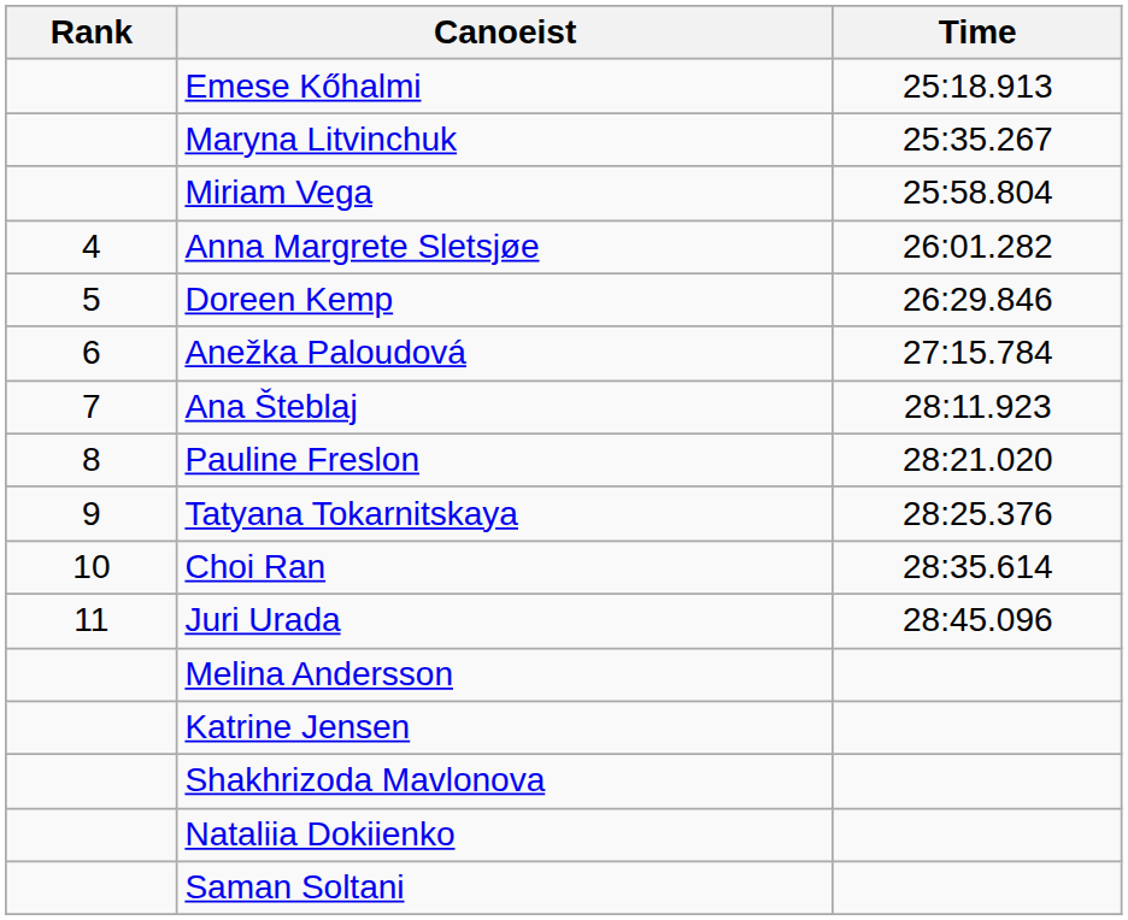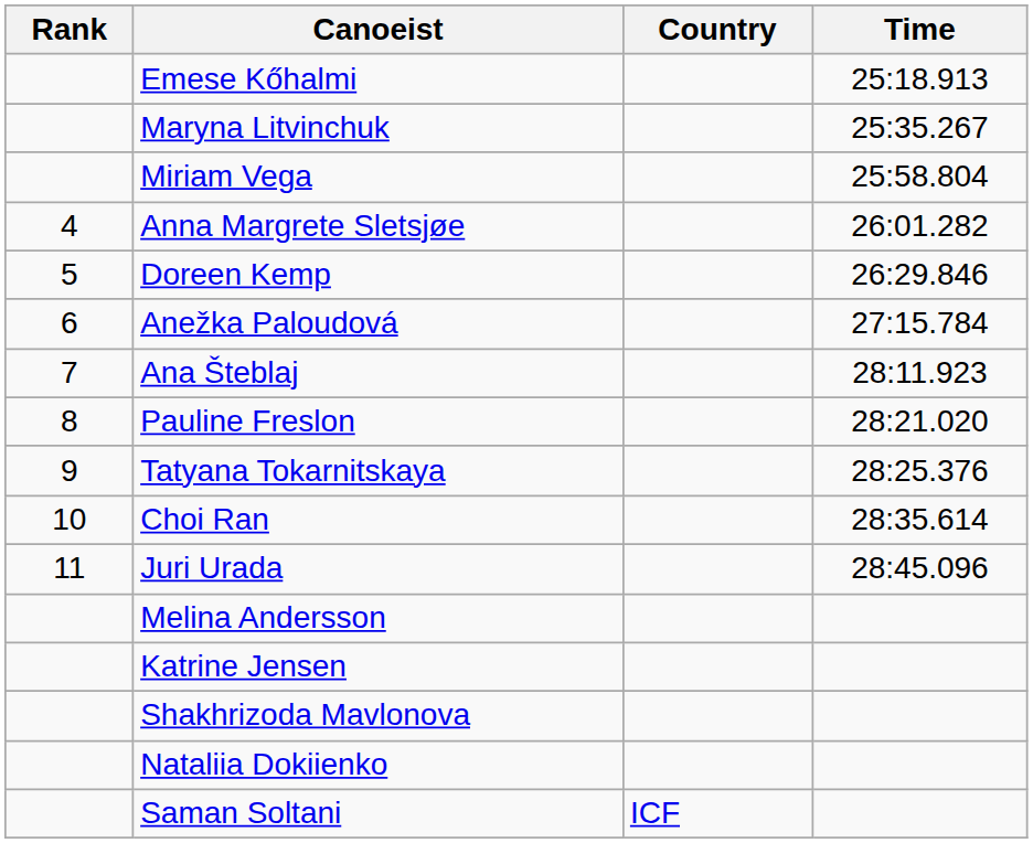+ column: Country | ICF
